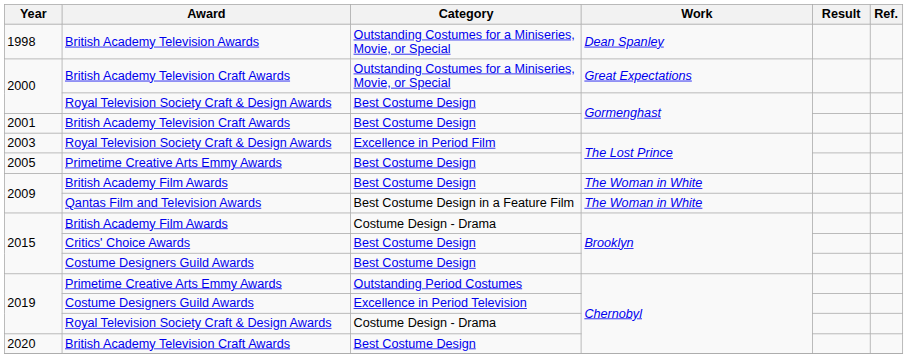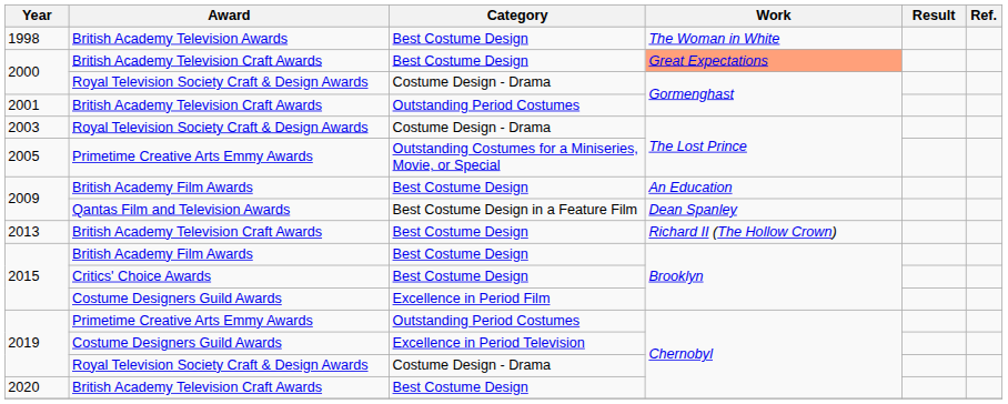1998 | Category: Outstanding Costumes for a Miniseries, Movie, or Special -> Best Costume Design
1998 | Work: Dean Spanley -> The Woman in White
2000 / British Academy Television Craft Awards | Category: Outstanding Costumes for a Miniseries, Movie, or Special -> Best Costume Design
2000 / British Academy Television Craft Awards | Work: no background -> lightsalmon background
2000 / Royal Television Society Craft & Design Awards | Category: Best Costume Design -> Costume Design - Drama
2001 | Category: Best Costume Design -> Outstanding Period Costumes
2003 | Category: Excellence in Period Film -> Costume Design - Drama
2005 | Category: Best Costume Design -> Outstanding Costumes for a Miniseries, Movie, or Special
2009 / British Academy Film Awards | Work: The Woman in White -> An Education
2009 / Qantas Film and Television Awards | Work: The Woman in White -> Dean Spanley
+ row: 2013 | British Academy Television Craft Awards | Best Costume Design | Richard II (The Hollow Crown)
2015 / British Academy Film Awards | Category: Costume Design - Drama -> Best Costume Design
2015 / Costume Designers Guild Awards | Category: Best Costume Design -> Excellence in Period Film
